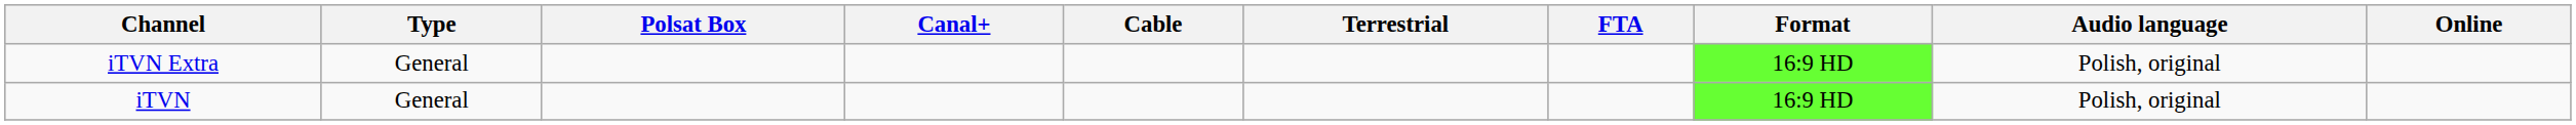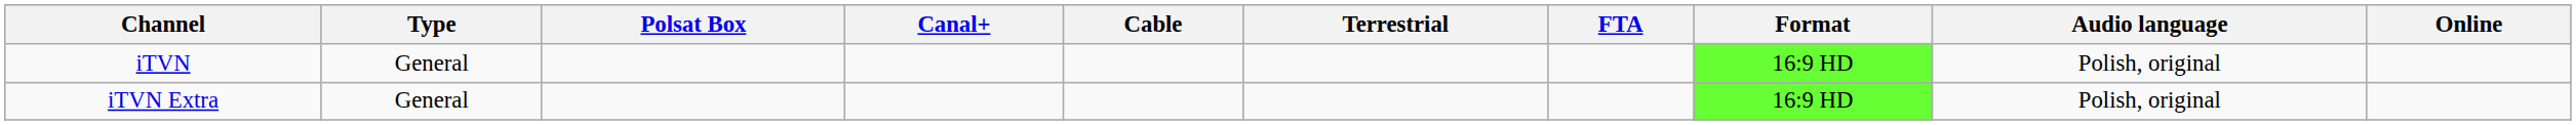rows swapped: iTVN <-> iTVN Extra
